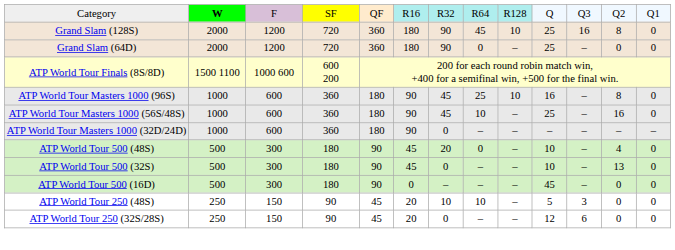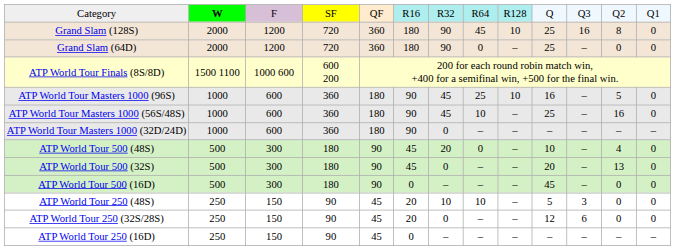ATP World Tour Masters 1000 (96S) | column 12: 8 -> 5
ATP World Tour 500 (32S) | column 10: 10 -> 20
+ row: ATP World Tour 250 (16D) | 250 | 150 | 90 | 45 | 0 | – | – | – | – | – | – | –
